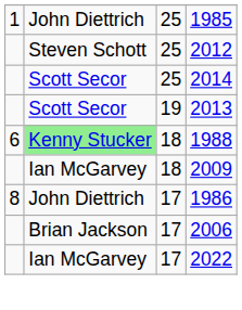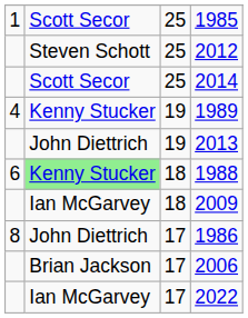1985 | column 2: John Diettrich -> Scott Secor
+ row: 4 | Kenny Stucker | 19 | 1989
2013 | column 2: Scott Secor -> John Diettrich
